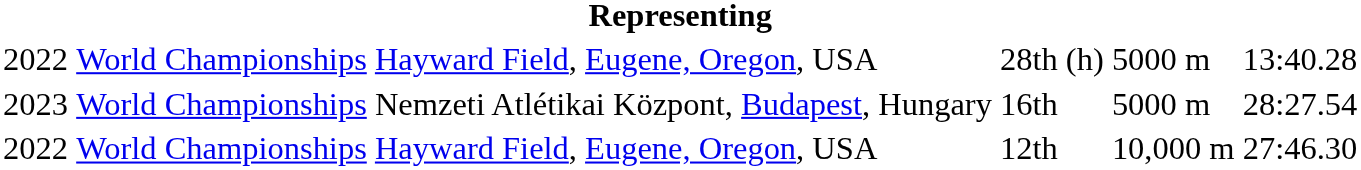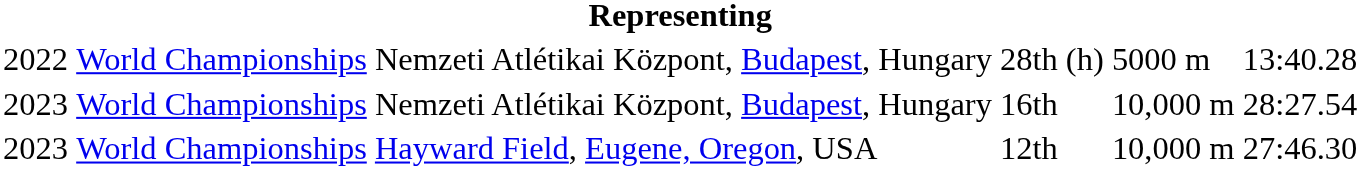28th (h) | column 3: Hayward Field, Eugene, Oregon, USA -> Nemzeti Atlétikai Központ, Budapest, Hungary
16th | column 5: 5000 m -> 10,000 m
12th | column 1: 2022 -> 2023
